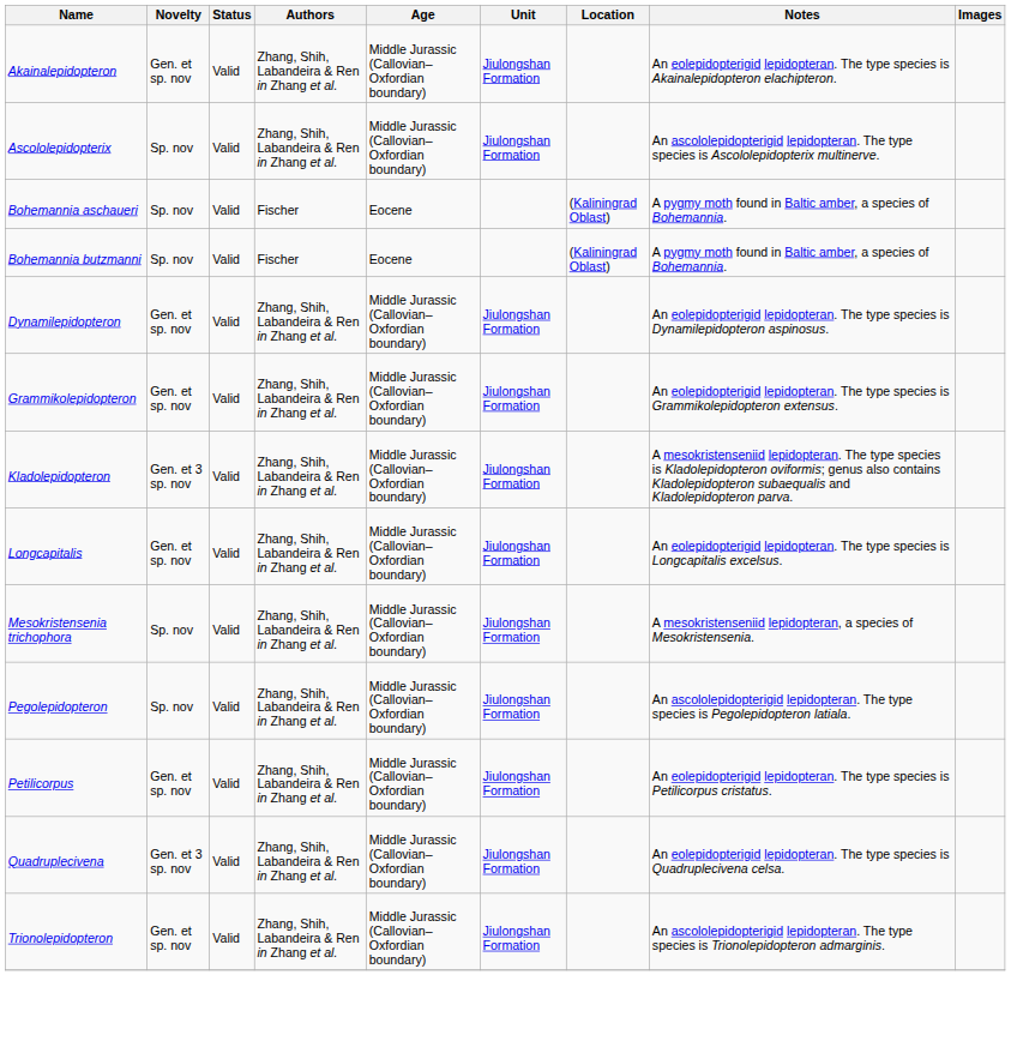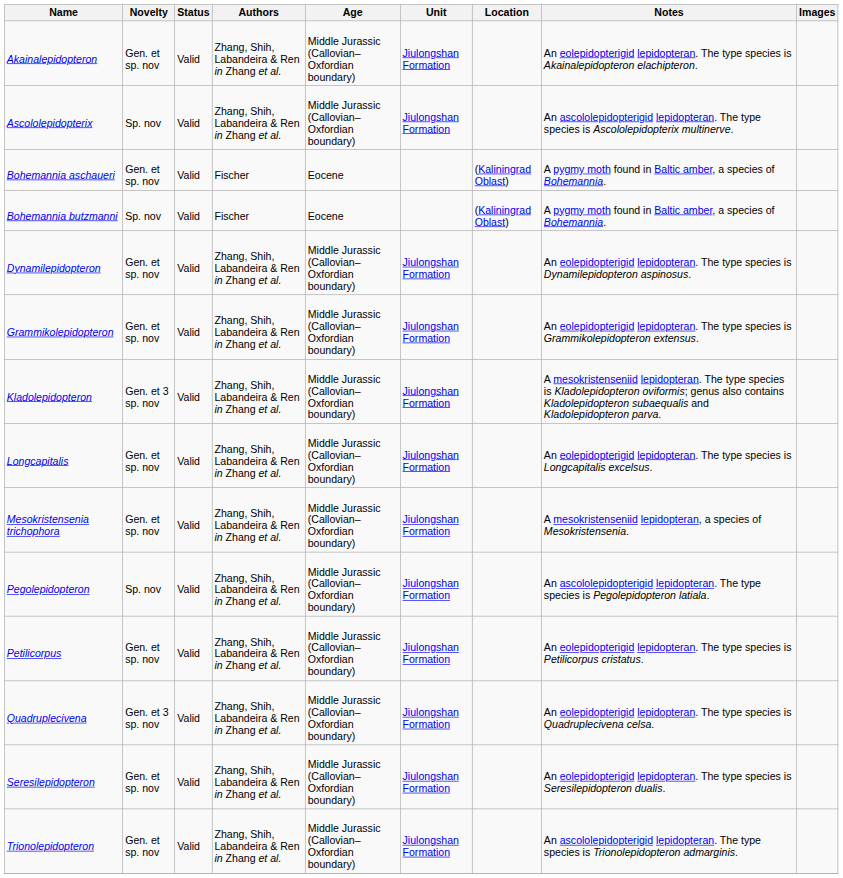Bohemannia aschaueri | Novelty: Sp. nov -> Gen. et sp. nov
Mesokristensenia trichophora | Novelty: Sp. nov -> Gen. et sp. nov
+ row: Seresilepidopteron | Gen. et sp. nov | Valid | Zhang, Shih, Labandeira & Ren in Zhang et al. | Middle Jurassic (Callovian–Oxfordian boundary) | Jiulongshan Formation | An eolepidopterigid lepidopteran. The type species is Seresilepidopteron dualis.
